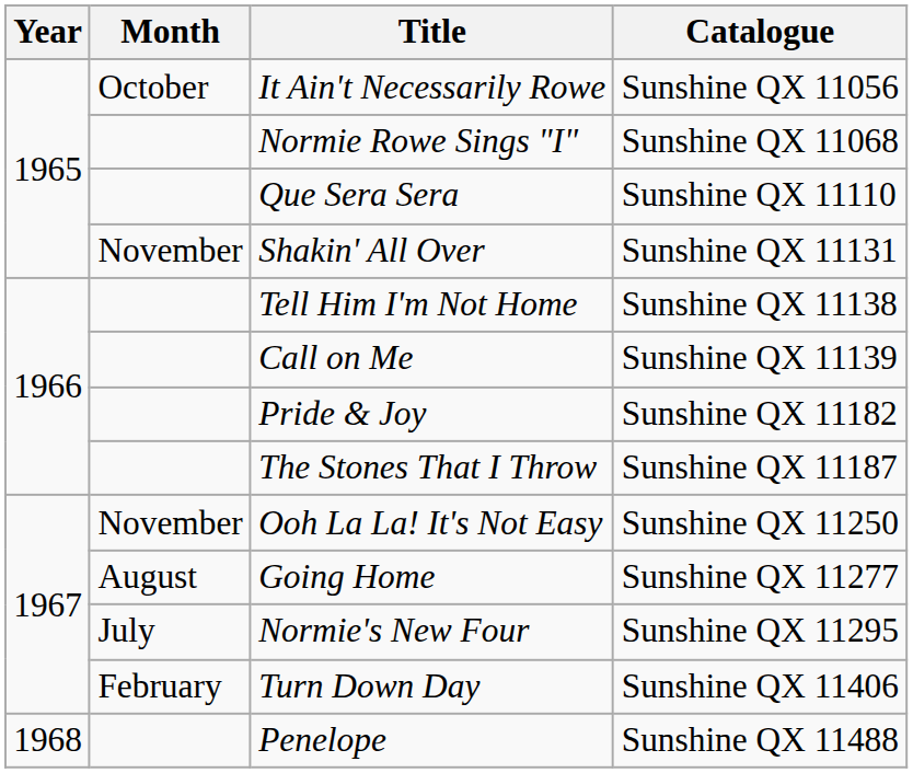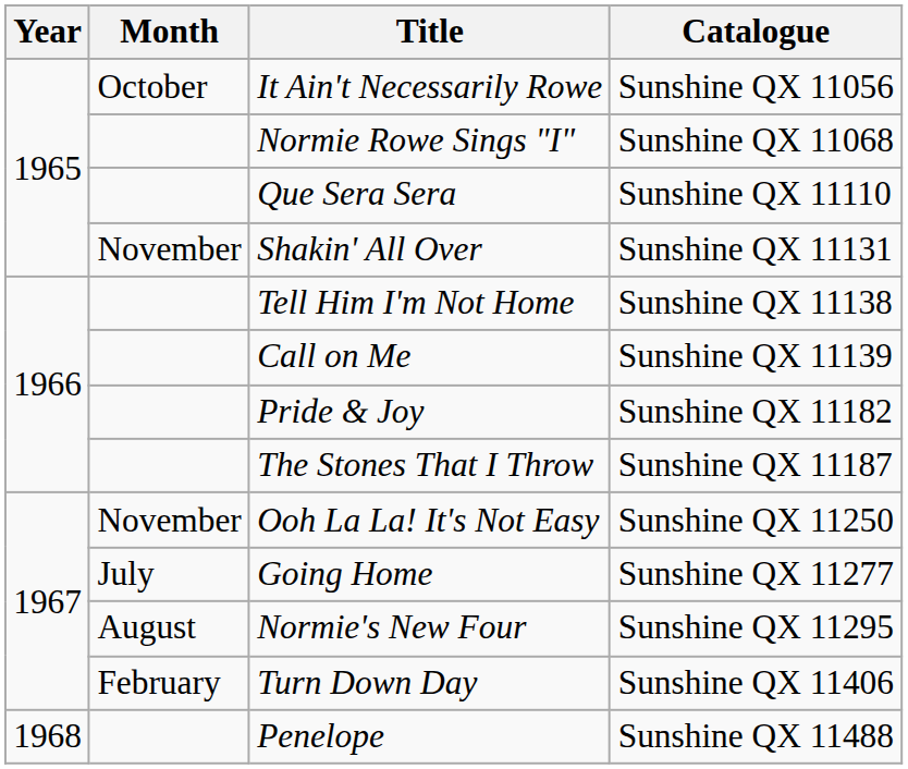Going Home | Month: August -> July
Normie's New Four | Month: July -> August
